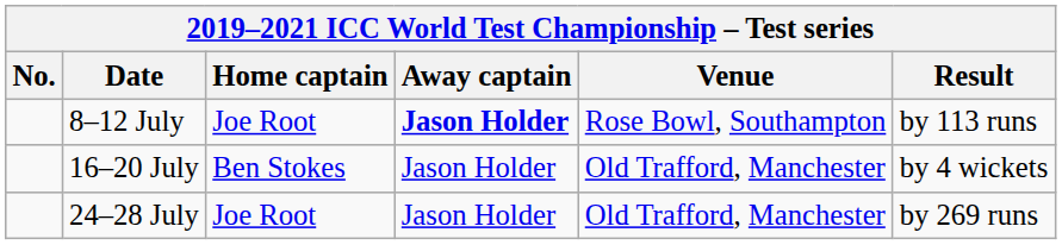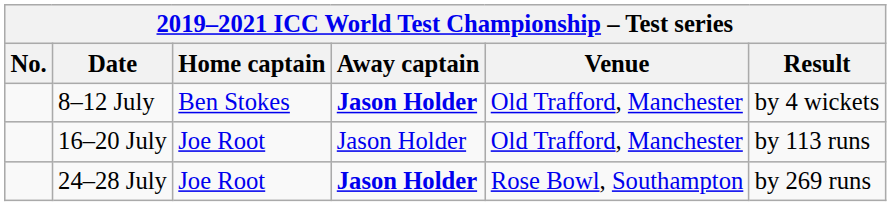8–12 July | Home captain: Joe Root -> Ben Stokes
8–12 July | Venue: Rose Bowl, Southampton -> Old Trafford, Manchester
8–12 July | Result: by 113 runs -> by 4 wickets
16–20 July | Home captain: Ben Stokes -> Joe Root
16–20 July | Result: by 4 wickets -> by 113 runs
24–28 July | Away captain: normal -> bold
24–28 July | Venue: Old Trafford, Manchester -> Rose Bowl, Southampton
